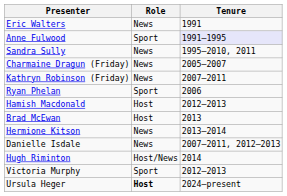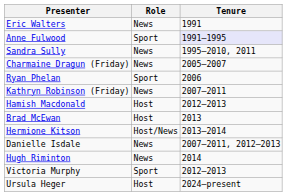rows swapped: Ryan Phelan <-> Kathryn Robinson (Friday)
Hermione Kitson | Role: News -> Host/News
Hugh Riminton | Role: Host/News -> News
Ursula Heger | Role: bold -> normal
